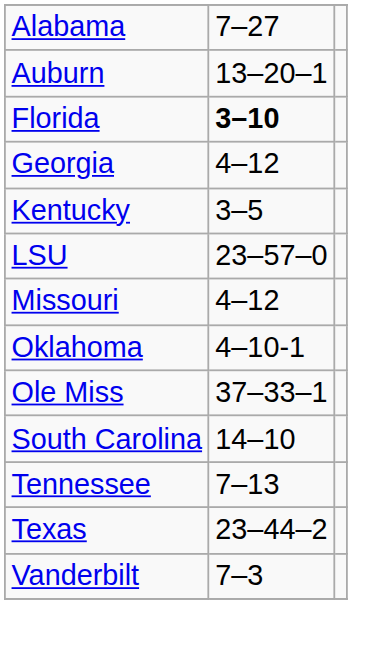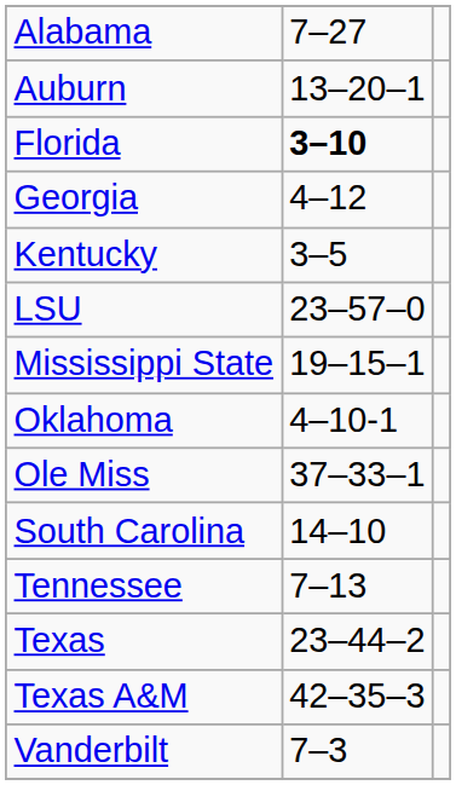+ row: Mississippi State | 19–15–1
- row: Missouri | 4–12
+ row: Texas A&M | 42–35–3
